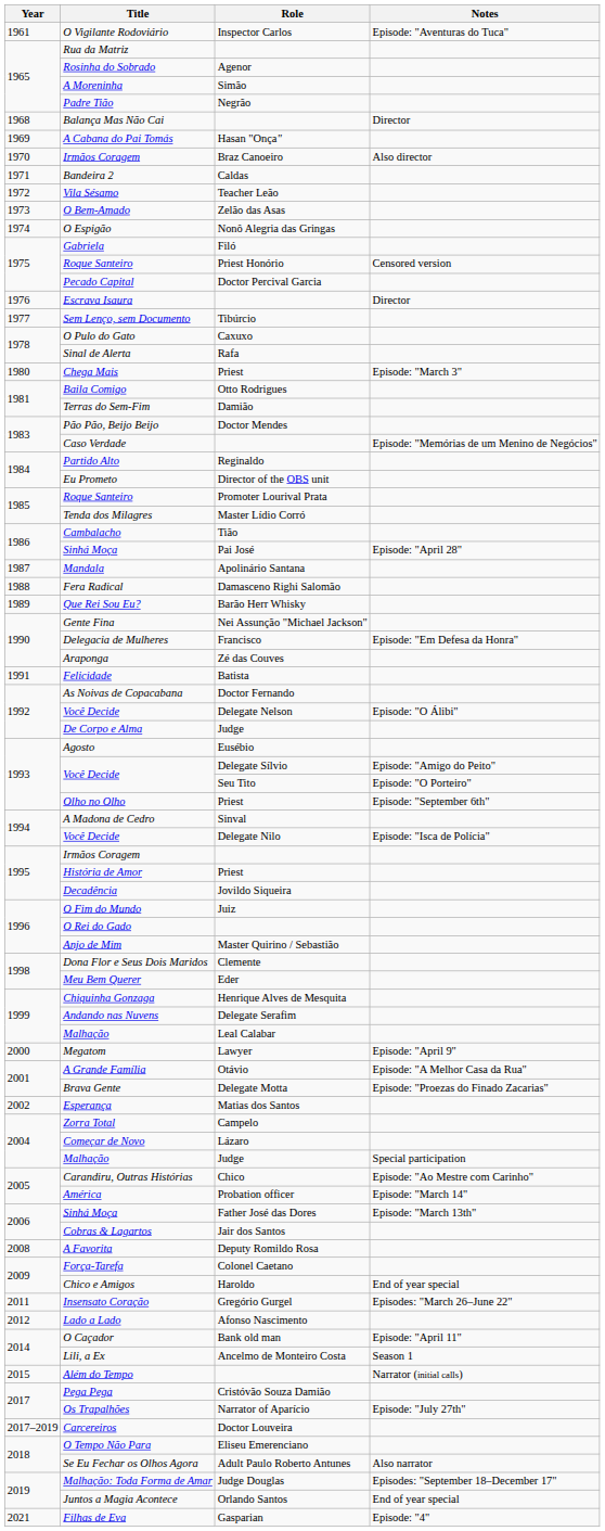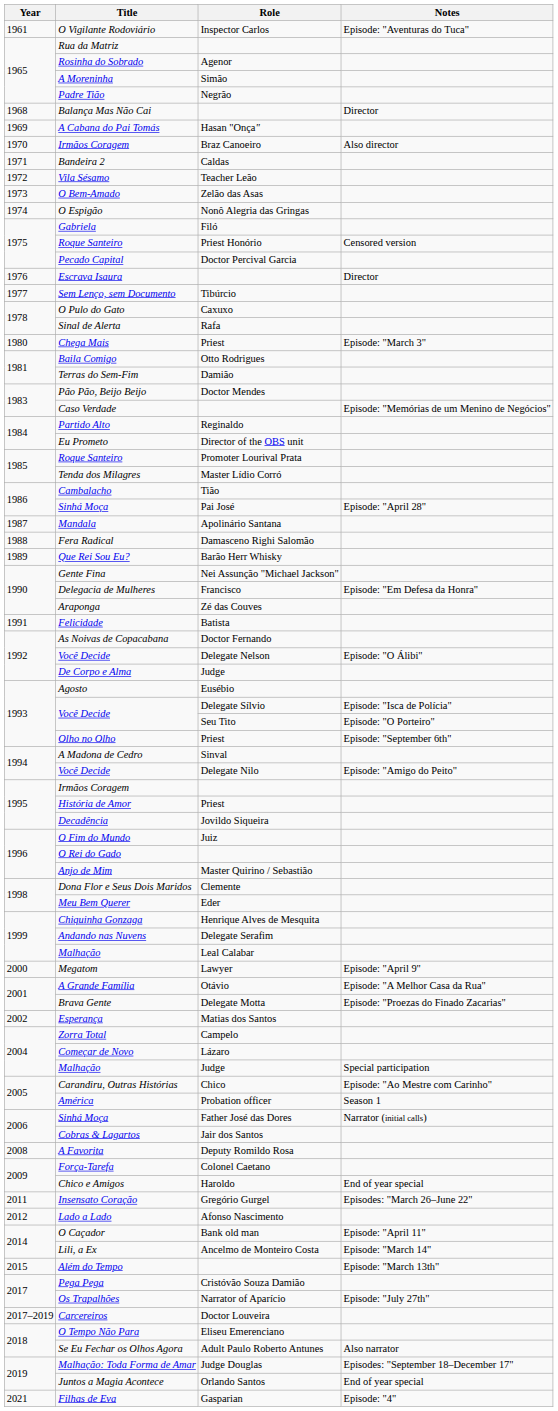Você Decide / Delegate Sílvio | Notes: Episode: "Amigo do Peito" -> Episode: "Isca de Polícia"
Você Decide / Delegate Nilo | Notes: Episode: "Isca de Polícia" -> Episode: "Amigo do Peito"
América | Notes: Episode: "March 14" -> Season 1
Sinhá Moça / Father José das Dores | Notes: Episode: "March 13th" -> Narrator (initial calls)
Lili, a Ex | Notes: Season 1 -> Episode: "March 14"
Além do Tempo | Notes: Narrator (initial calls) -> Episode: "March 13th"
